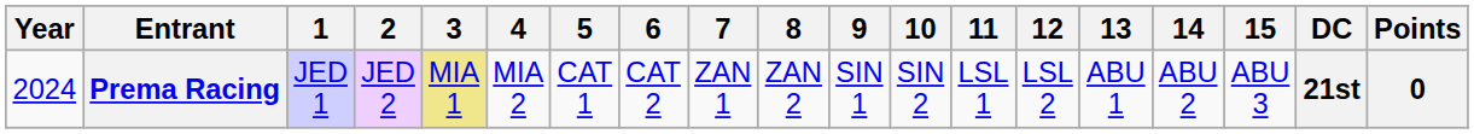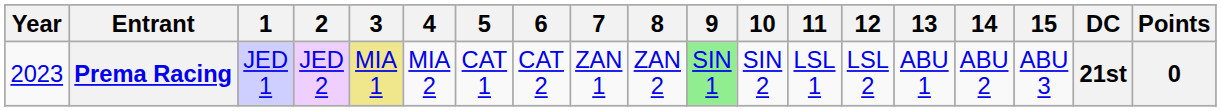Prema Racing | Year: 2024 -> 2023
Prema Racing | 9: no background -> lightgreen background
